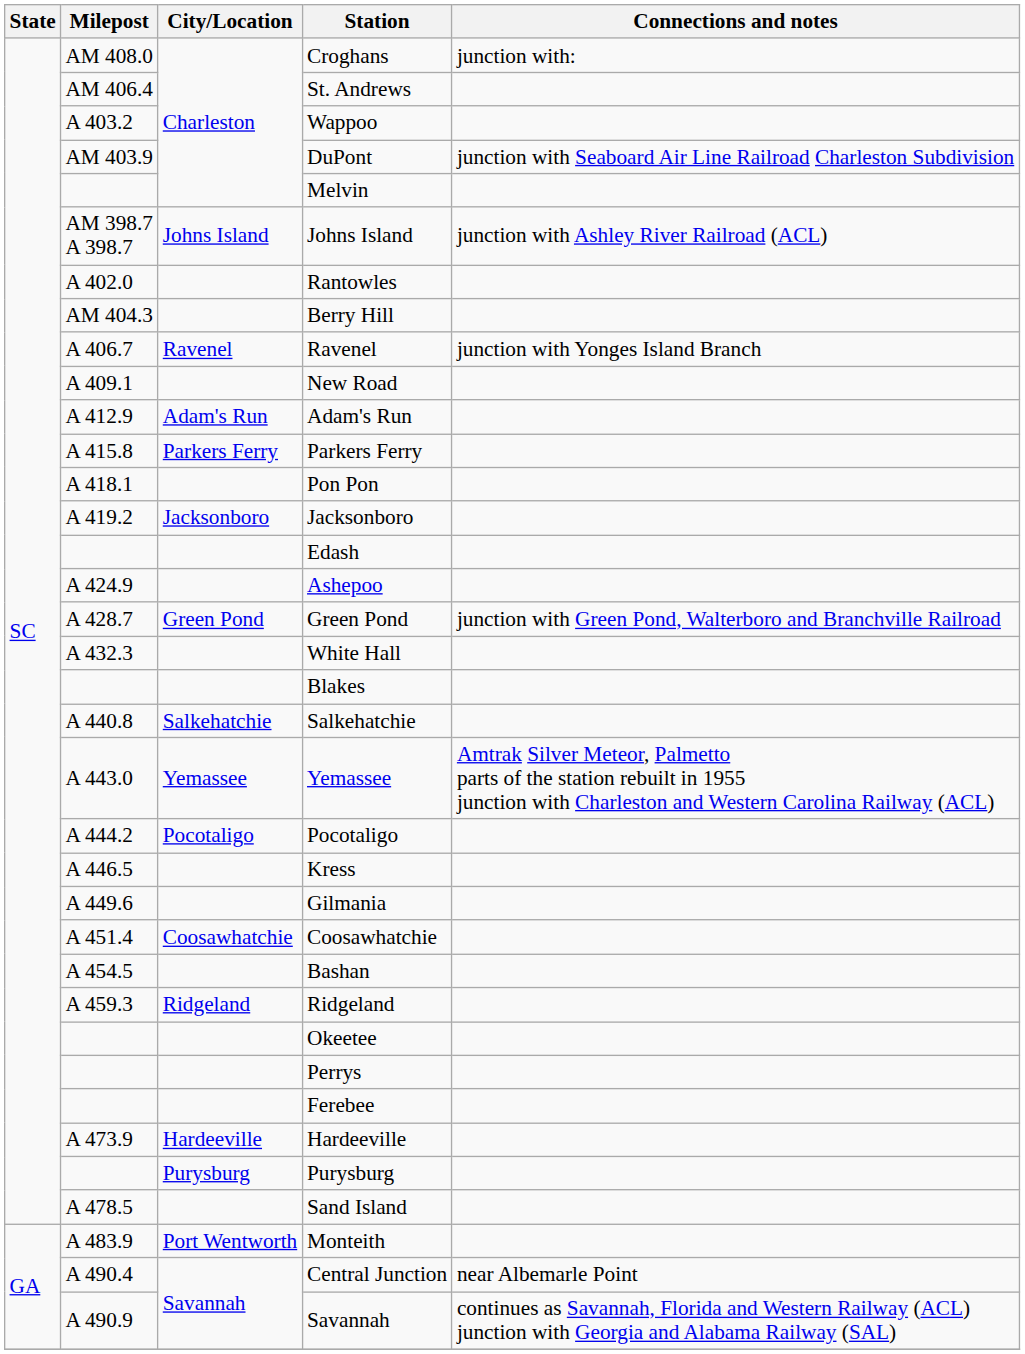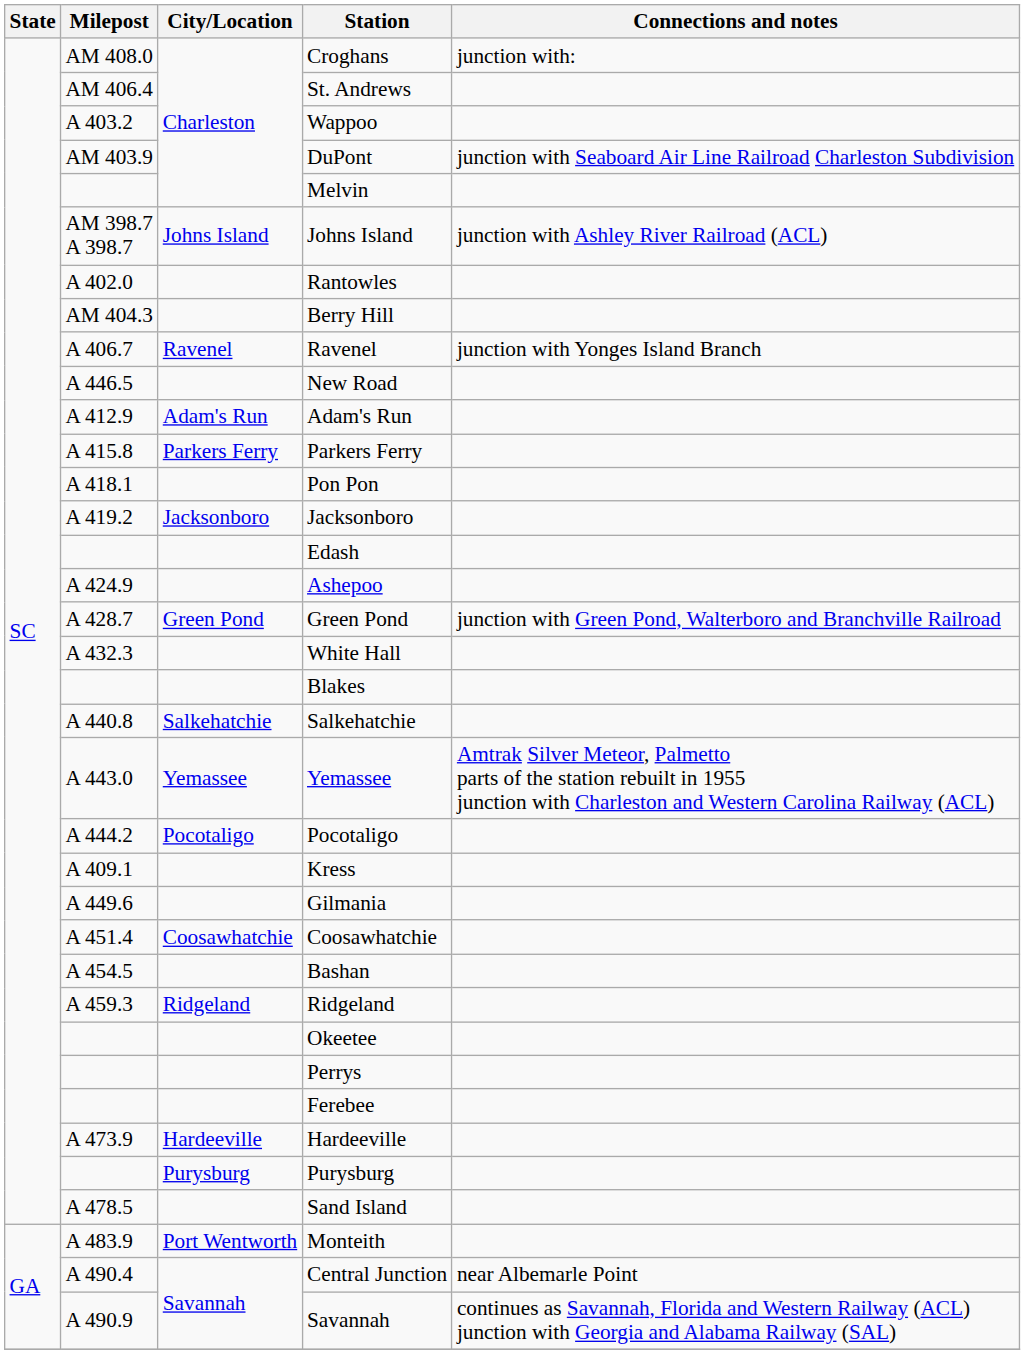New Road | Milepost: A 409.1 -> A 446.5
Kress | Milepost: A 446.5 -> A 409.1
